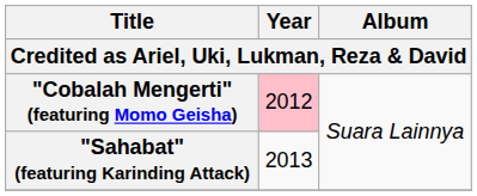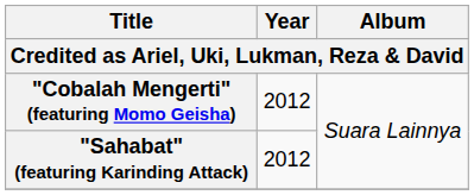"Cobalah Mengerti" (featuring Momo Geisha) | Year: pink background -> no background
"Sahabat" (featuring Karinding Attack) | Year: 2013 -> 2012
